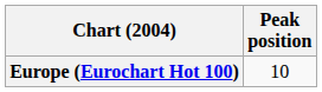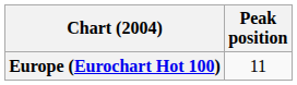Europe (Eurochart Hot 100) | Peak position: 10 -> 11
